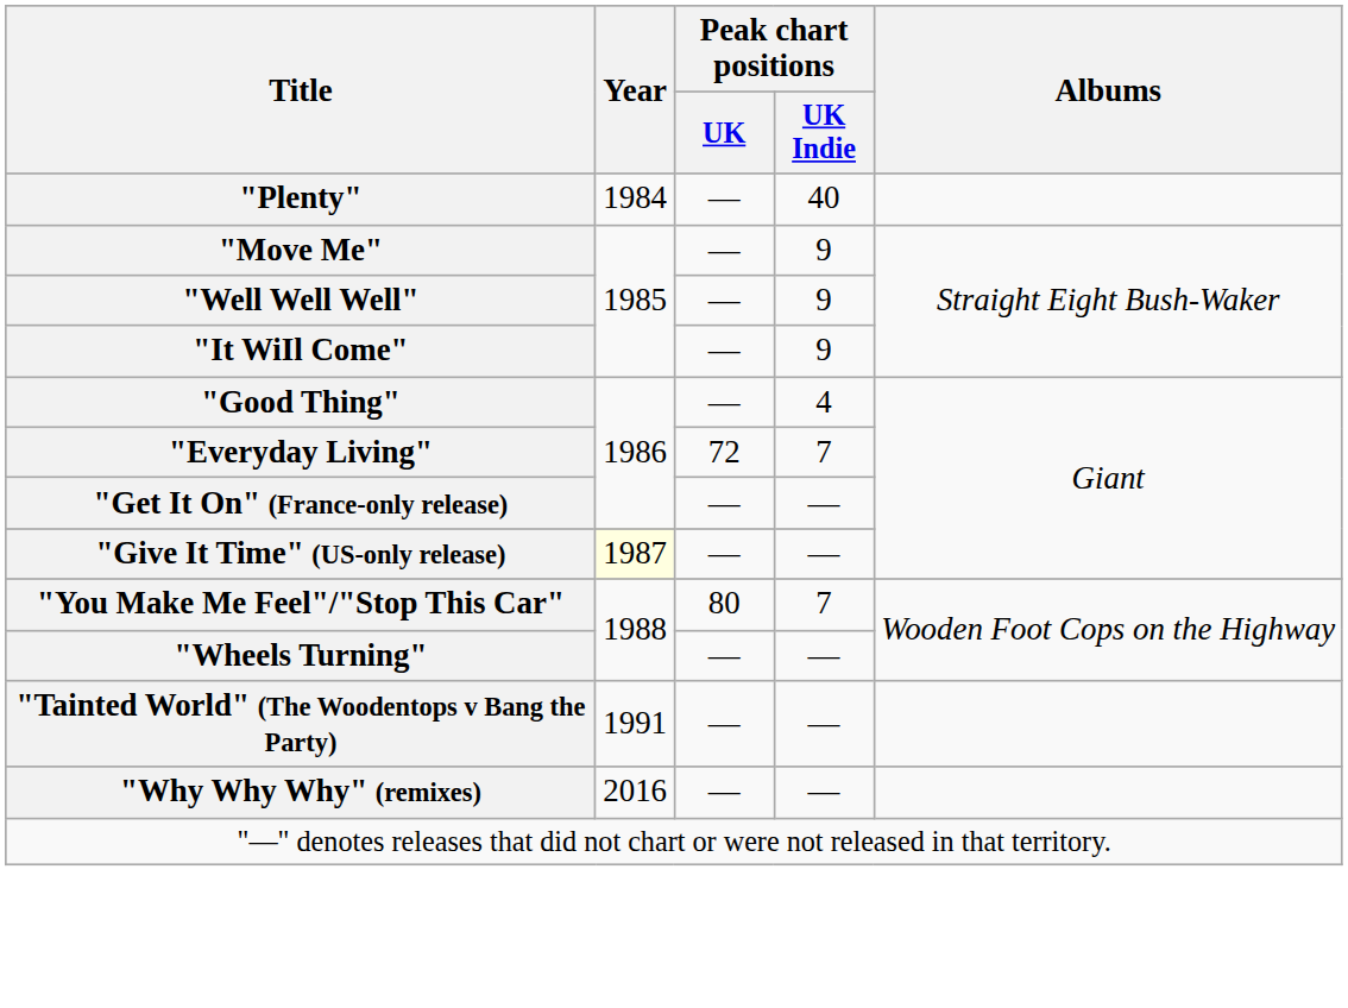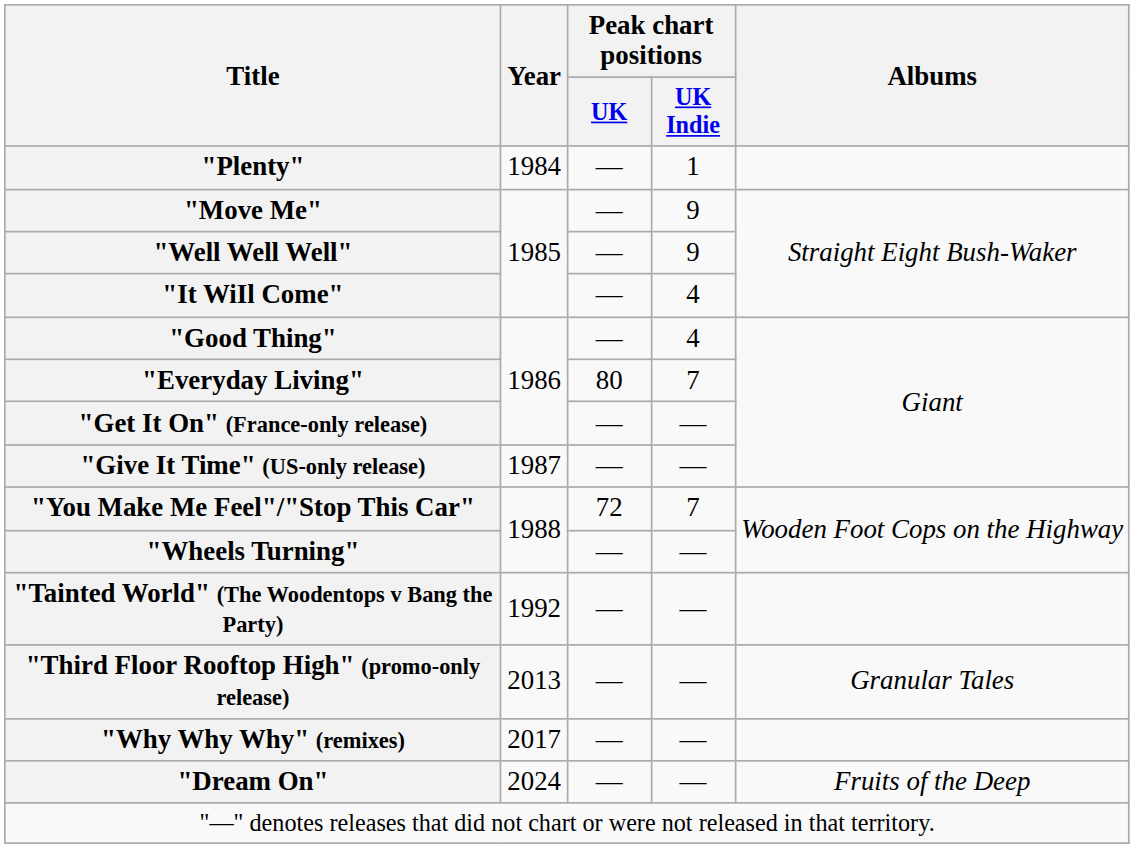"Plenty" | Peak chart positions / UK Indie: 40 -> 1
"It WiIl Come" | Peak chart positions / UK Indie: 9 -> 4
"Everyday Living" | Peak chart positions / UK: 72 -> 80
"Give It Time" (US-only release) | Year: lightyellow background -> no background
"You Make Me Feel"/"Stop This Car" | Peak chart positions / UK: 80 -> 72
"Tainted World" (The Woodentops v Bang the Party) | Year: 1991 -> 1992
+ row: "Third Floor Rooftop High" (promo-only release) | 2013 | — | — | Granular Tales
"Why Why Why" (remixes) | Year: 2016 -> 2017
+ row: "Dream On" | 2024 | — | — | Fruits of the Deep
